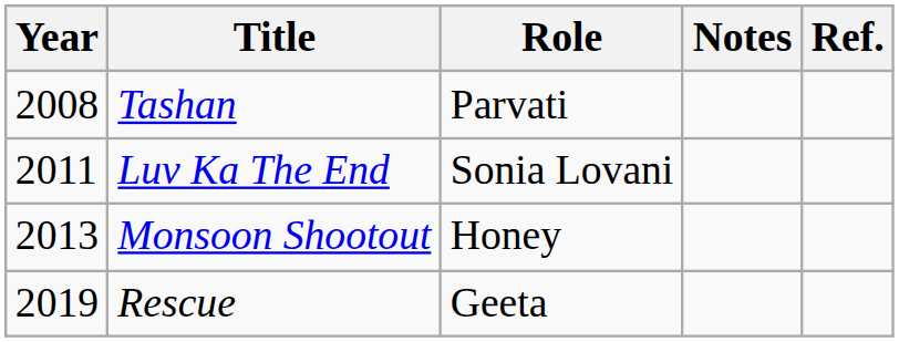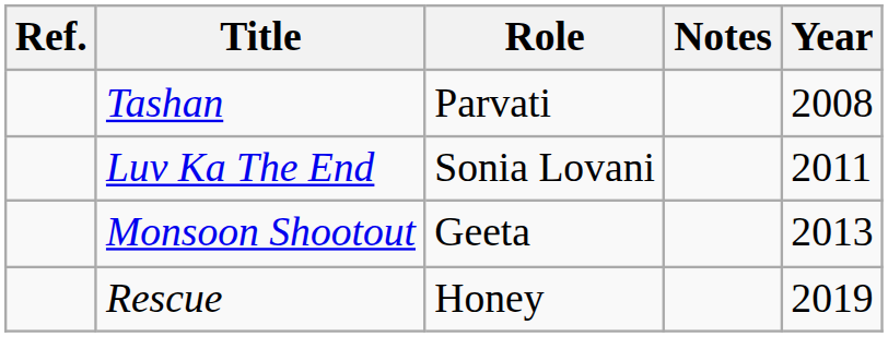columns swapped: Year <-> Ref.
Monsoon Shootout | Role: Honey -> Geeta
Rescue | Role: Geeta -> Honey
